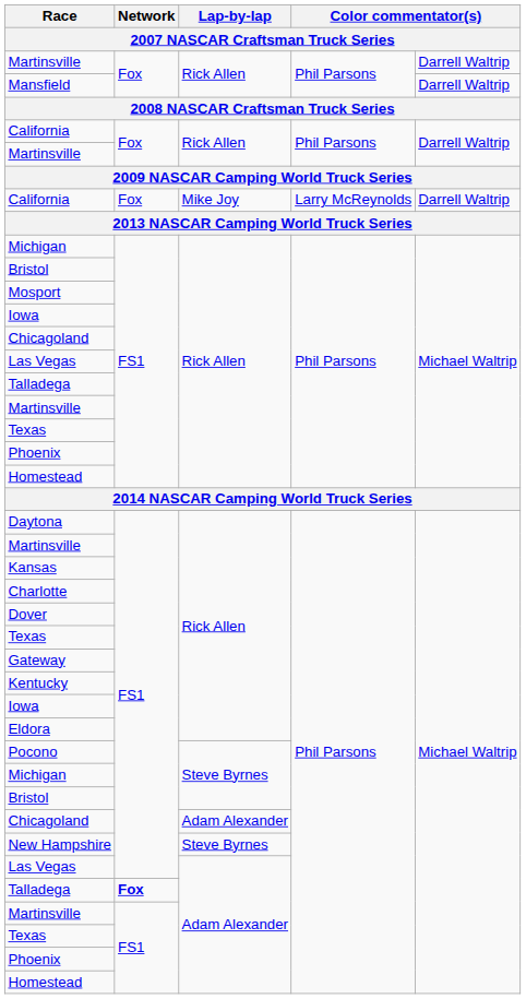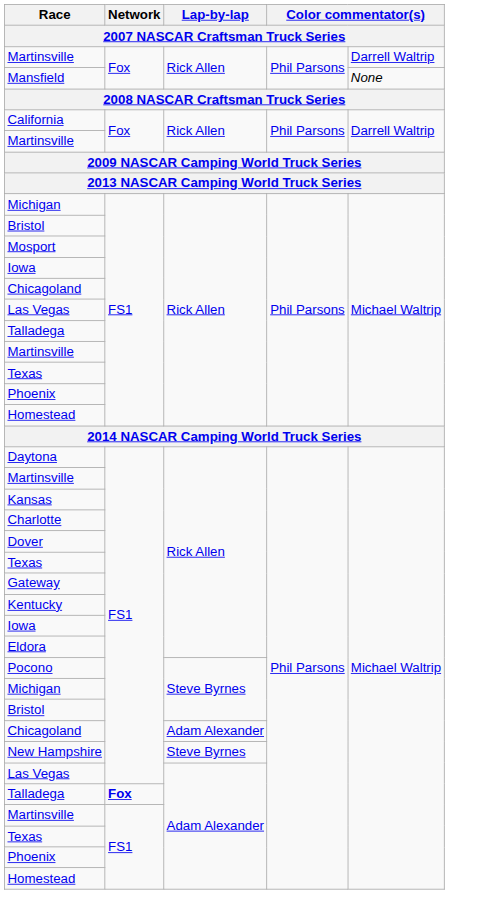Mansfield | column 5: Darrell Waltrip -> None
- row: California | Fox | Mike Joy | Larry McReynolds | Darrell Waltrip
